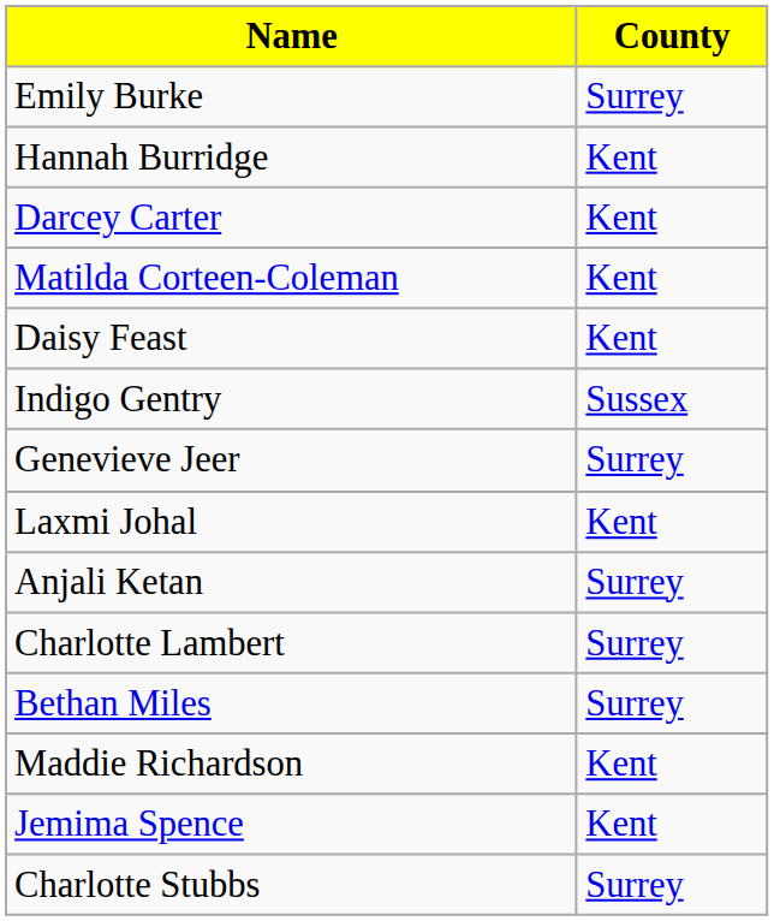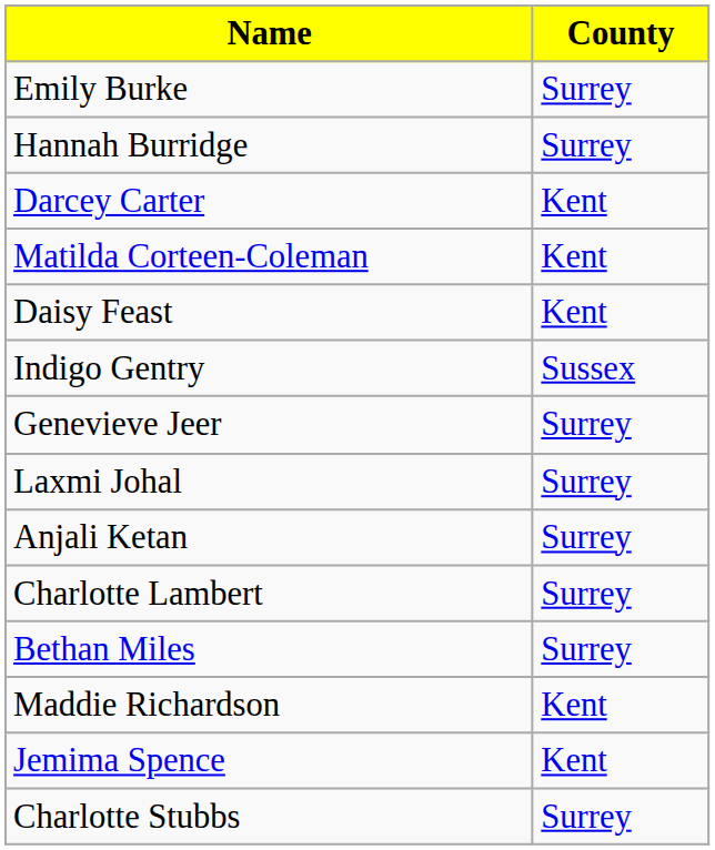Hannah Burridge | County: Kent -> Surrey
Laxmi Johal | County: Kent -> Surrey
